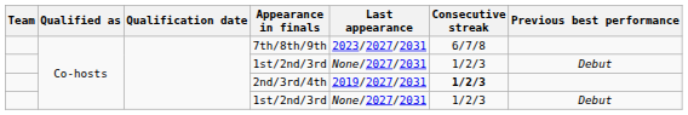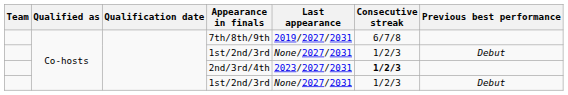7th/8th/9th | Last appearance: 2023/2027/2031 -> 2019/2027/2031
2nd/3rd/4th | Last appearance: 2019/2027/2031 -> 2023/2027/2031
